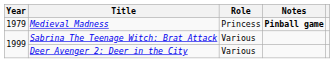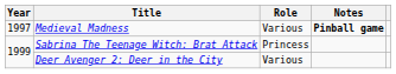Medieval Madness | Year: 1979 -> 1997
Medieval Madness | Role: Princess -> Various
Sabrina The Teenage Witch: Brat Attack | Role: Various -> Princess
